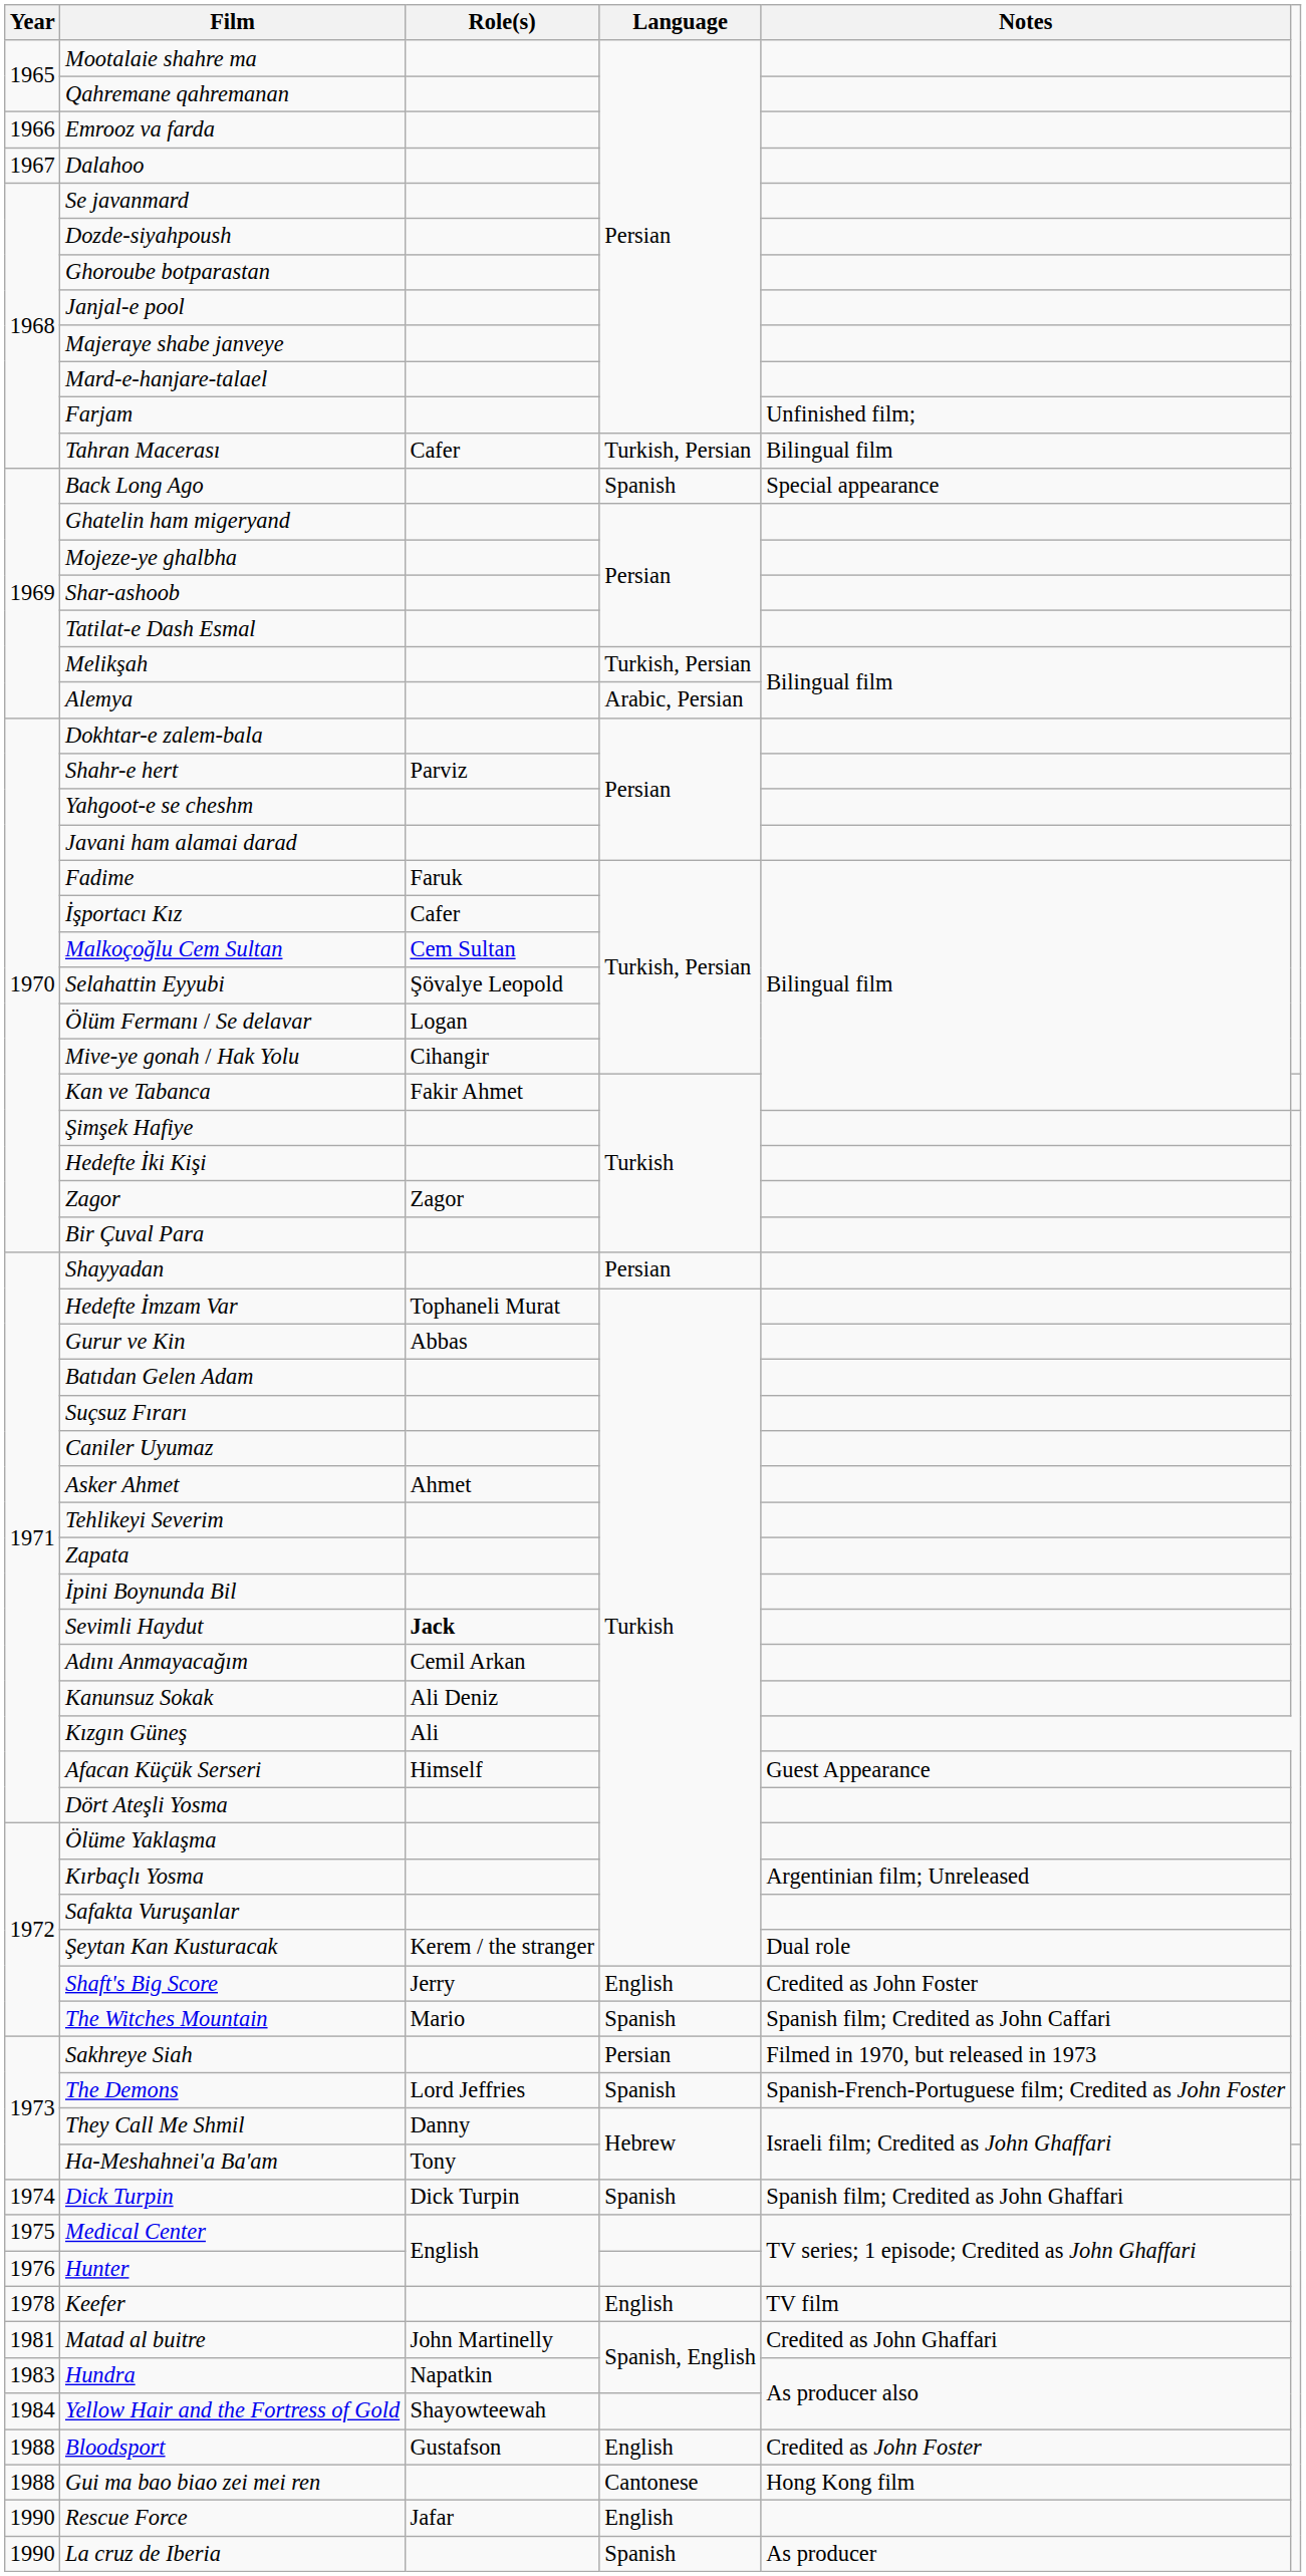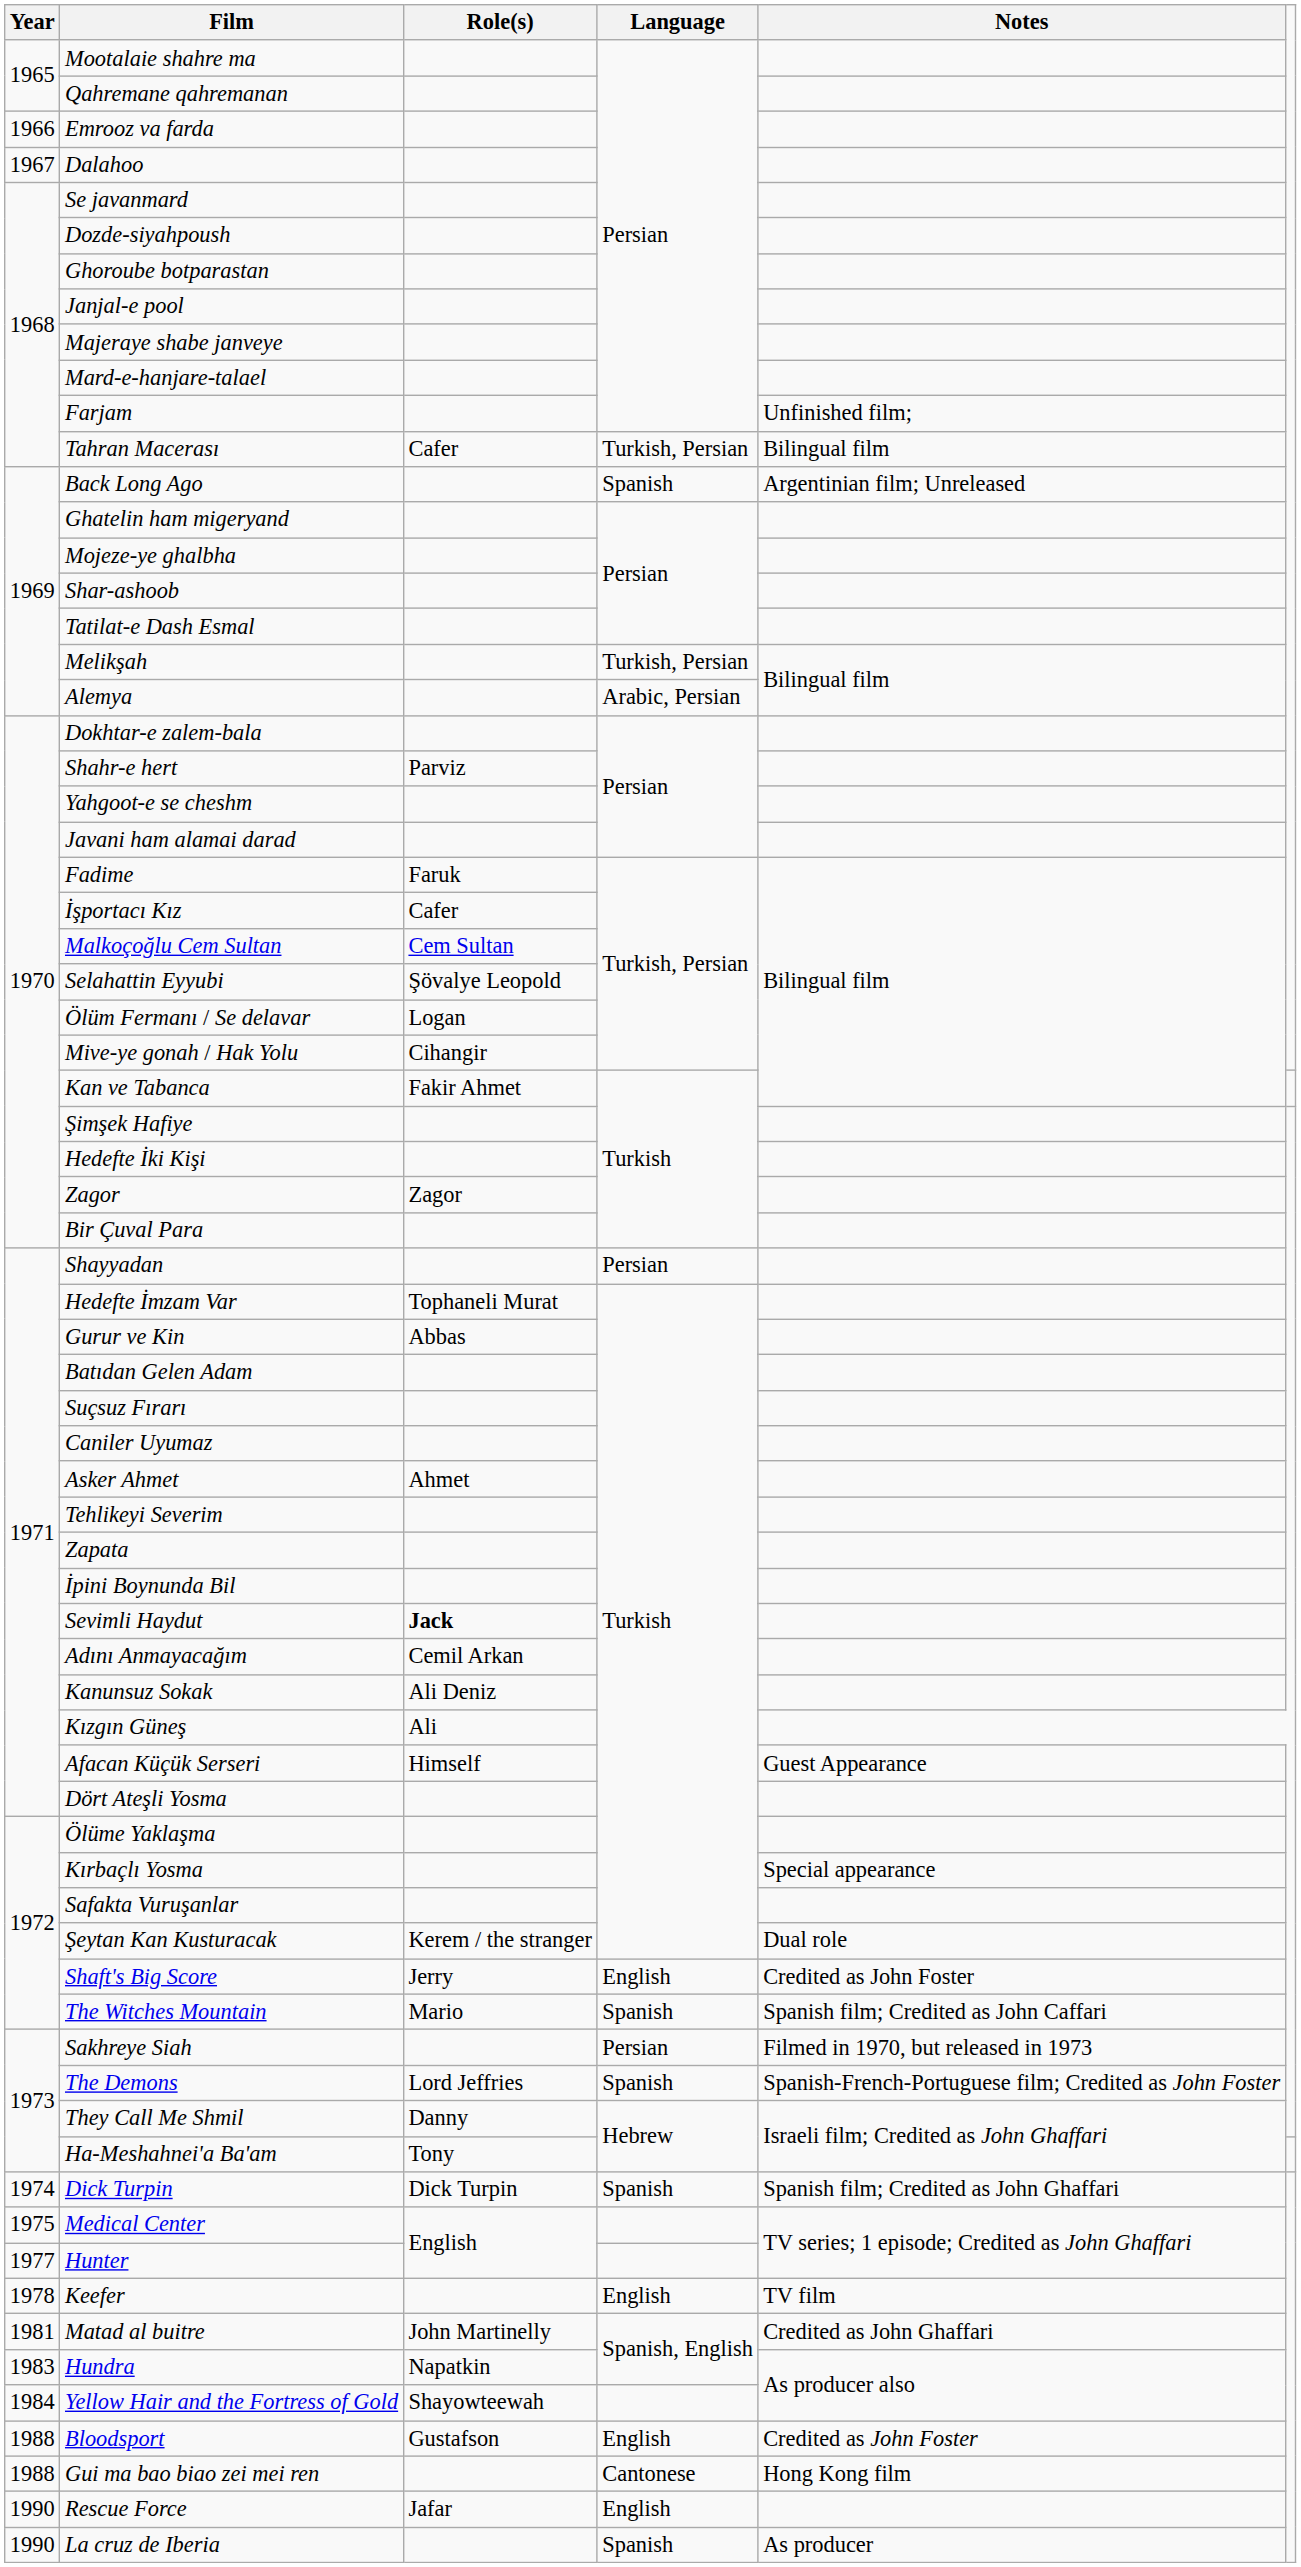Back Long Ago | Notes: Special appearance -> Argentinian film; Unreleased
Kırbaçlı Yosma | Notes: Argentinian film; Unreleased -> Special appearance
Hunter | Year: 1976 -> 1977
